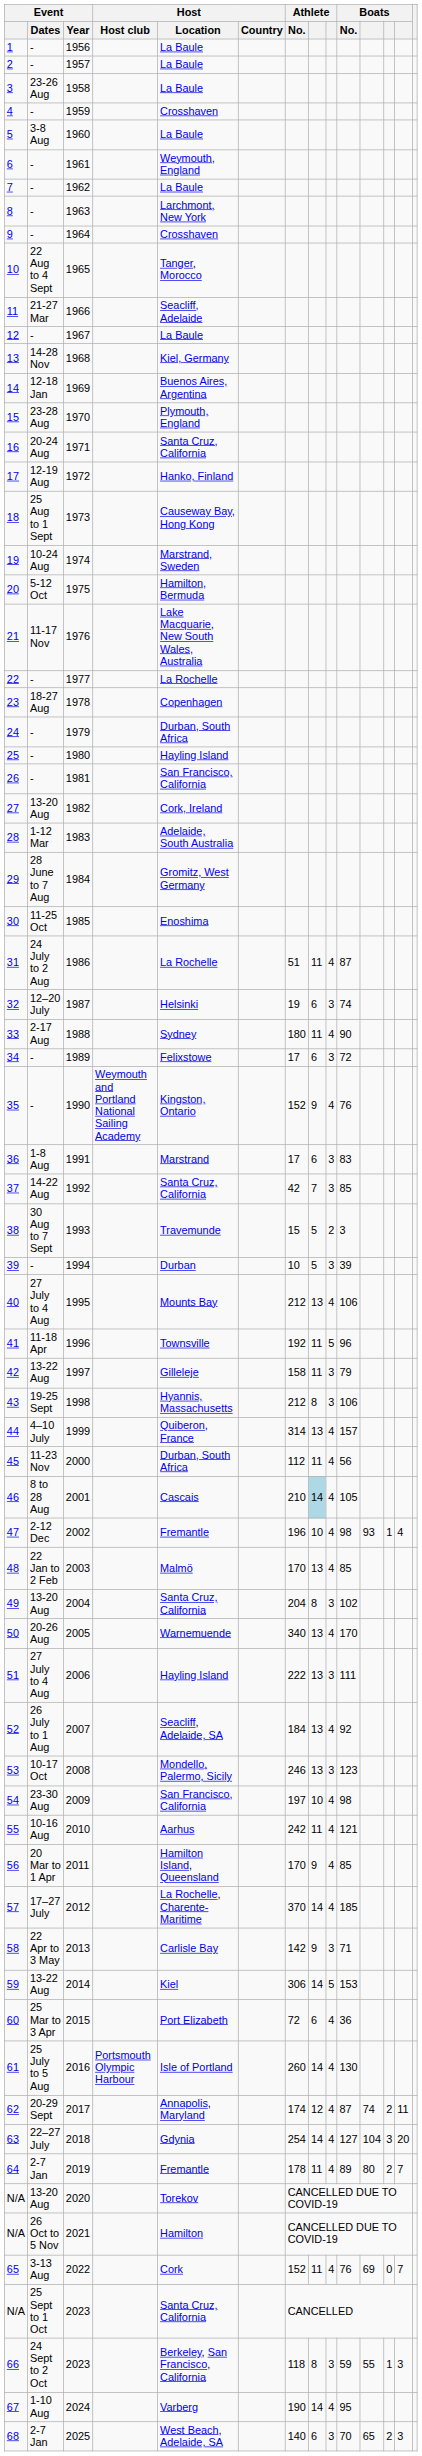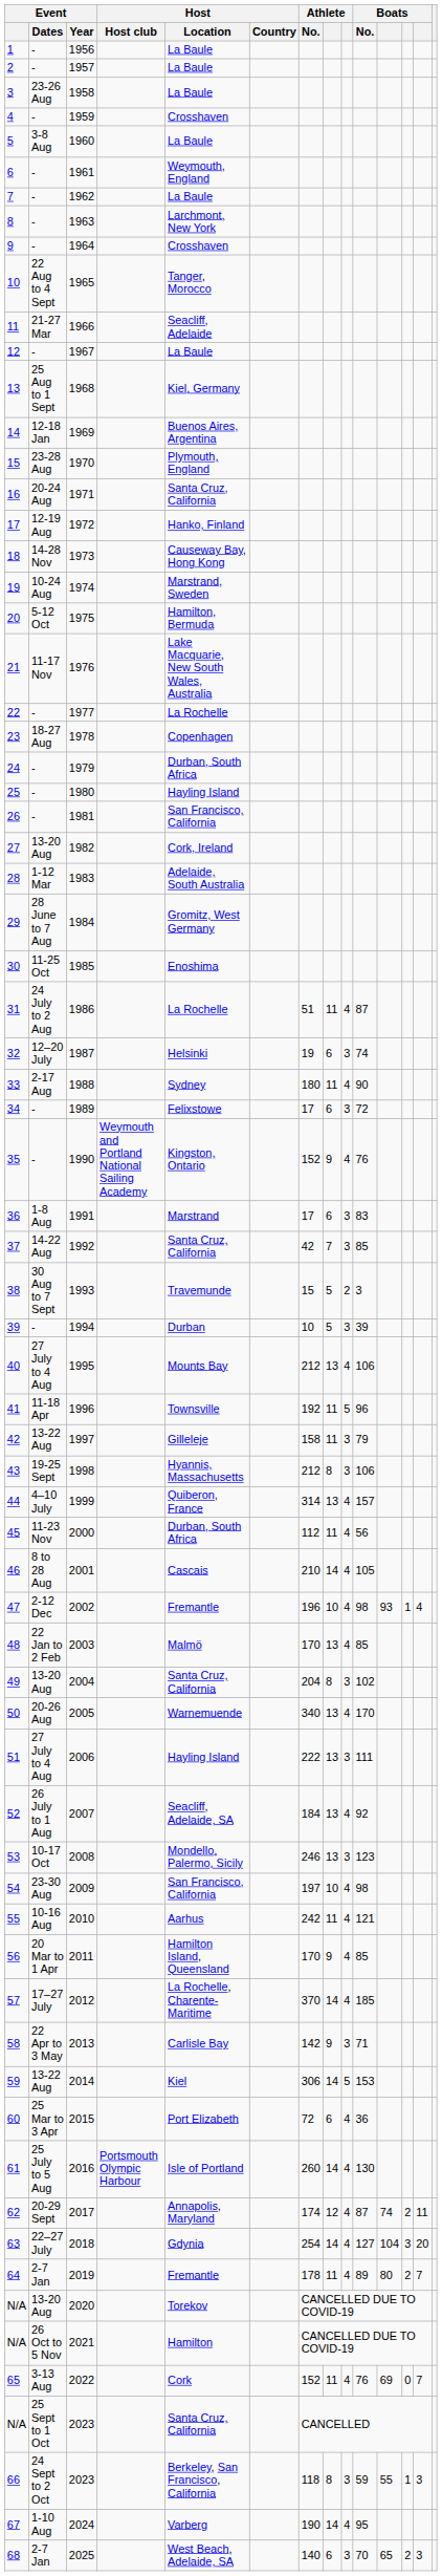1968 | Event / Dates: 14-28 Nov -> 25 Aug to 1 Sept
1973 | Event / Dates: 25 Aug to 1 Sept -> 14-28 Nov
2001 | column 8: lightblue background -> no background
